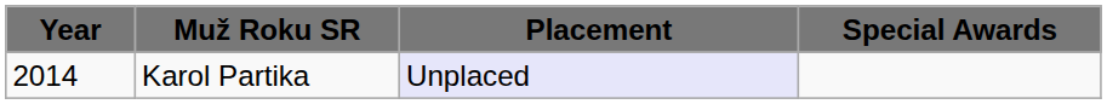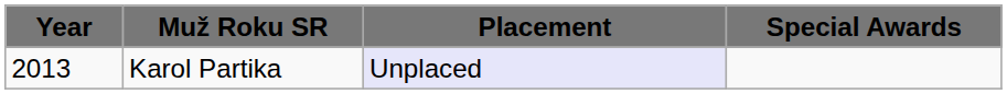Karol Partika | column 1: 2014 -> 2013
